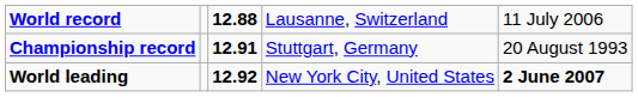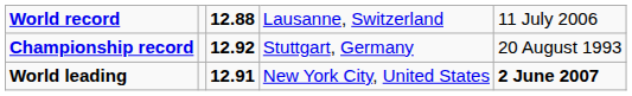Championship record | column 3: 12.91 -> 12.92
World leading | column 3: 12.92 -> 12.91
